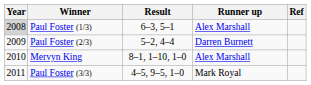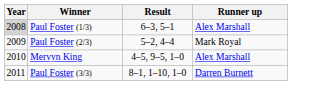- column: Ref
Paul Foster (2/3) | Runner up: Darren Burnett -> Mark Royal
Mervyn King | Result: 8–1, 1–10, 1–0 -> 4–5, 9–5, 1–0
Paul Foster (3/3) | Result: 4–5, 9–5, 1–0 -> 8–1, 1–10, 1–0
Paul Foster (3/3) | Runner up: Mark Royal -> Darren Burnett
